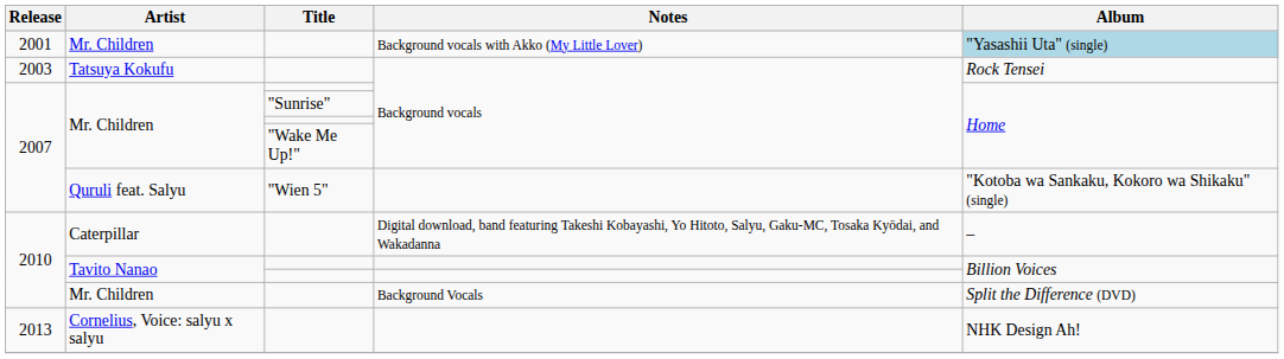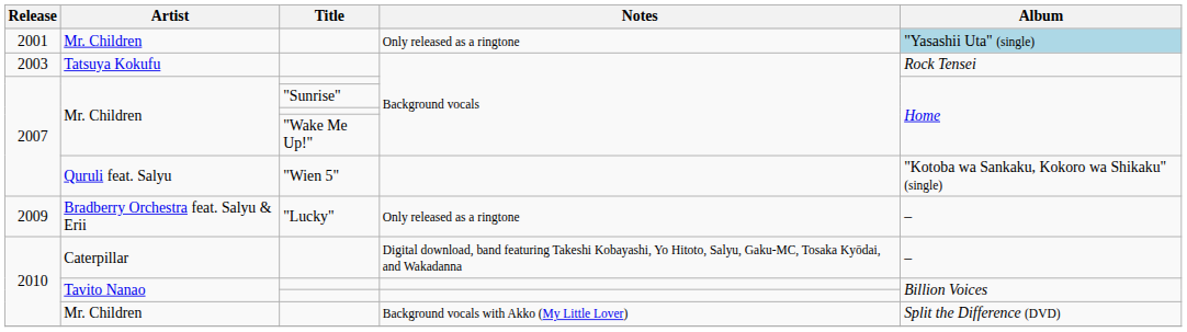2001 / Mr. Children | Notes: Background vocals with Akko (My Little Lover) -> Only released as a ringtone
+ row: 2009 | Bradberry Orchestra feat. Salyu & Erii | "Lucky" | Only released as a ringtone | –
2010 / Mr. Children | Notes: Background Vocals -> Background vocals with Akko (My Little Lover)
- row: 2013 | Cornelius, Voice: salyu x salyu | NHK Design Ah!
